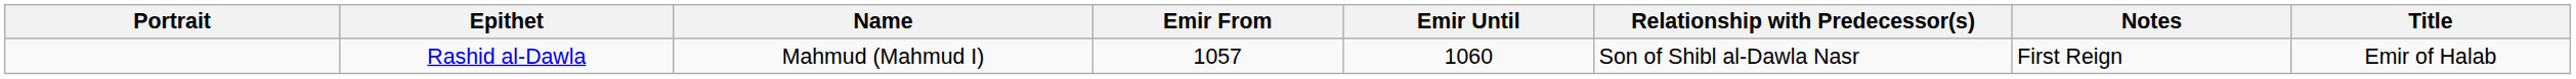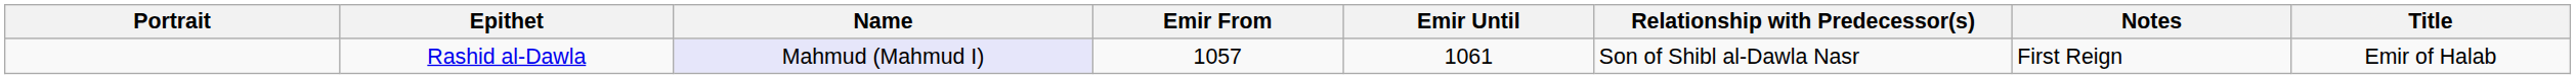Rashid al-Dawla | Name: no background -> lavender background
Rashid al-Dawla | Emir Until: 1060 -> 1061
